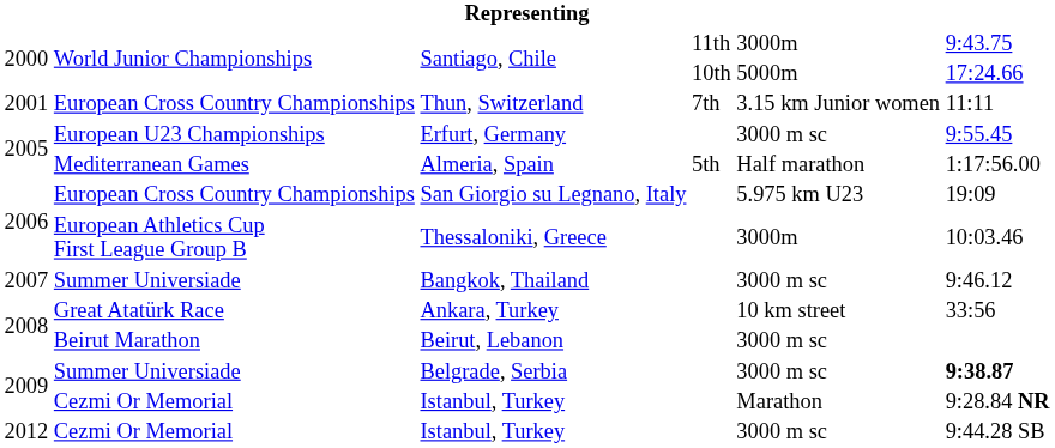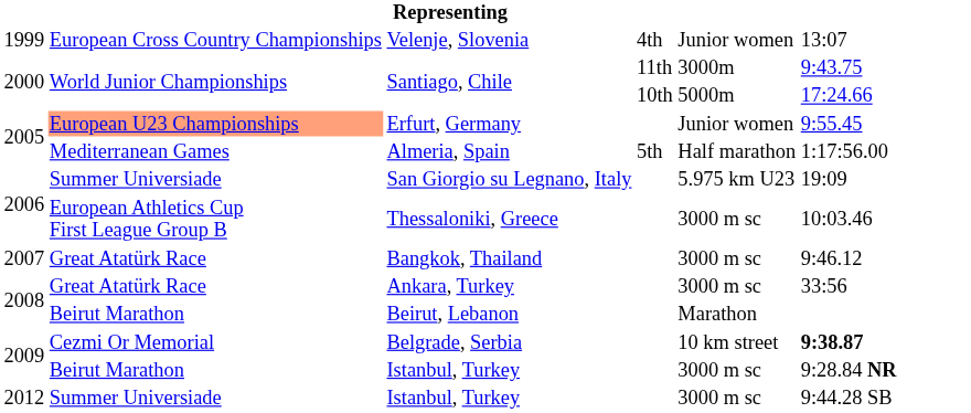+ row: 1999 | European Cross Country Championships | Velenje, Slovenia | 4th | Junior women | 13:07
- row: 2001 | European Cross Country Championships | Thun, Switzerland | 7th | 3.15 km Junior women | 11:11
Erfurt, Germany | column 2: no background -> lightsalmon background
Erfurt, Germany | column 5: 3000 m sc -> Junior women
San Giorgio su Legnano, Italy | column 2: European Cross Country Championships -> Summer Universiade
Thessaloniki, Greece | column 5: 3000m -> 3000 m sc
Bangkok, Thailand | column 2: Summer Universiade -> Great Atatürk Race
Ankara, Turkey | column 5: 10 km street -> 3000 m sc
Beirut, Lebanon | column 5: 3000 m sc -> Marathon
Belgrade, Serbia | column 2: Summer Universiade -> Cezmi Or Memorial
Belgrade, Serbia | column 5: 3000 m sc -> 10 km street
2009 / Istanbul, Turkey | column 2: Cezmi Or Memorial -> Beirut Marathon
2009 / Istanbul, Turkey | column 5: Marathon -> 3000 m sc
2012 / Istanbul, Turkey | column 2: Cezmi Or Memorial -> Summer Universiade
